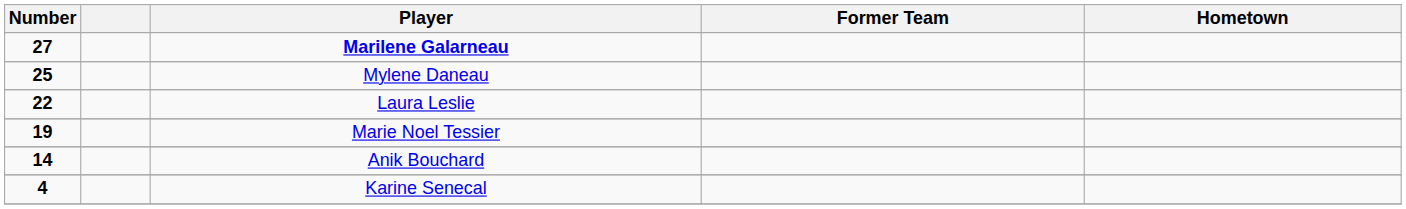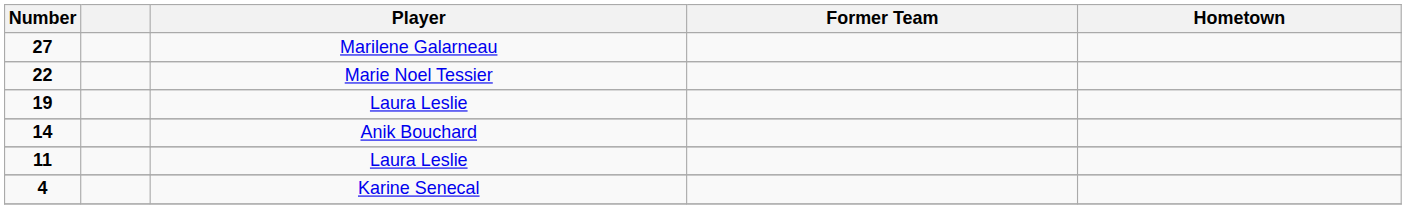27 | Player: bold -> normal
- row: 25 | Mylene Daneau
22 | Player: Laura Leslie -> Marie Noel Tessier
19 | Player: Marie Noel Tessier -> Laura Leslie
+ row: 11 | Laura Leslie
